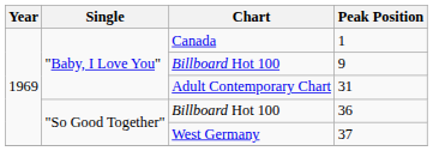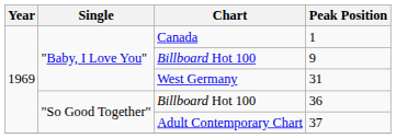31 | Chart: Adult Contemporary Chart -> West Germany
37 | Chart: West Germany -> Adult Contemporary Chart
